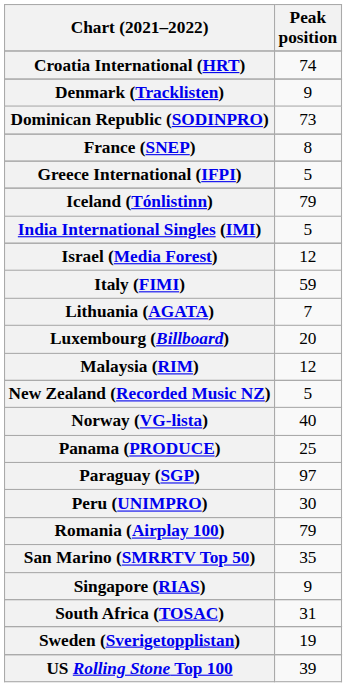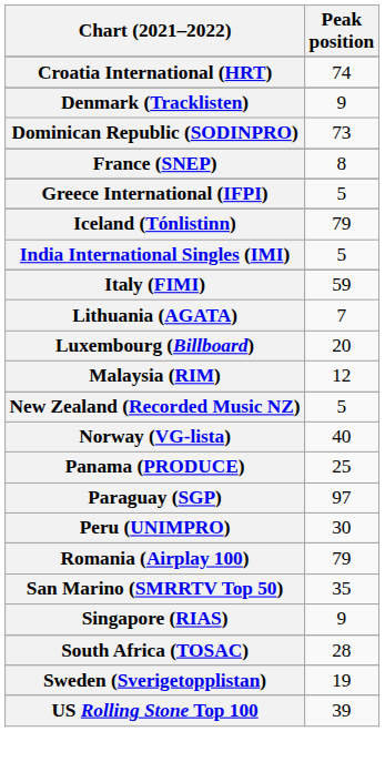- row: Israel (Media Forest) | 12
South Africa (TOSAC) | Peak position: 31 -> 28
